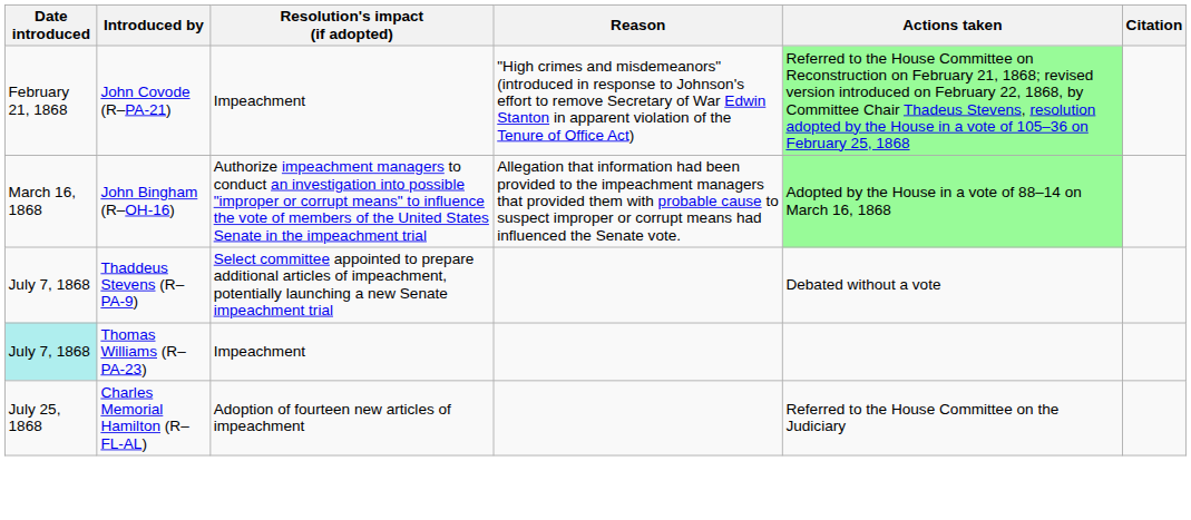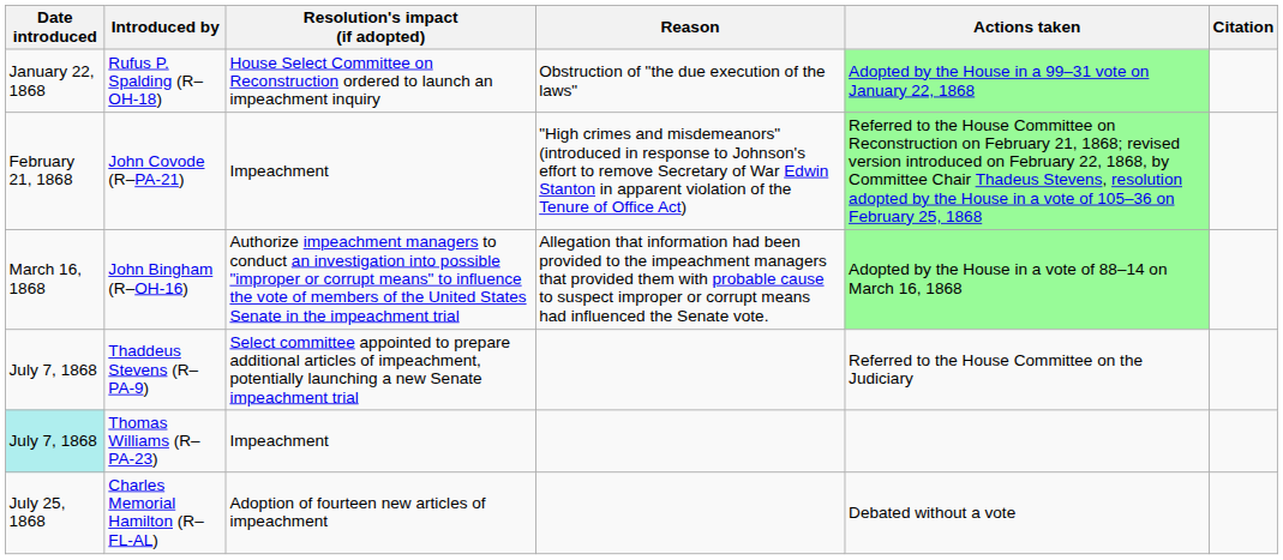+ row: January 22, 1868 | Rufus P. Spalding (R–OH-18) | House Select Committee on Reconstruction ordered to launch an impeachment inquiry | Obstruction of "the due execution of the laws" | Adopted by the House in a 99–31 vote on January 22, 1868
Thaddeus Stevens (R–PA-9) | Actions taken: Debated without a vote -> Referred to the House Committee on the Judiciary
Charles Memorial Hamilton (R–FL-AL) | Actions taken: Referred to the House Committee on the Judiciary -> Debated without a vote
